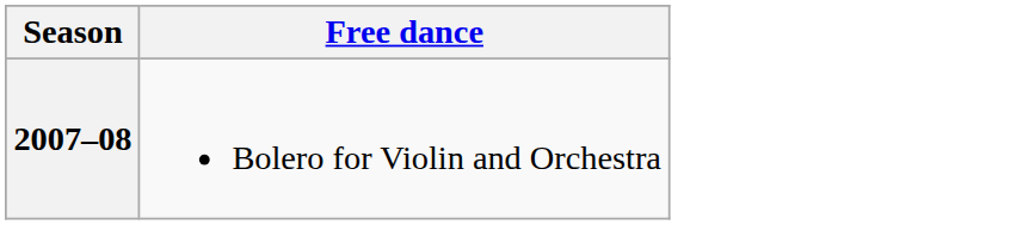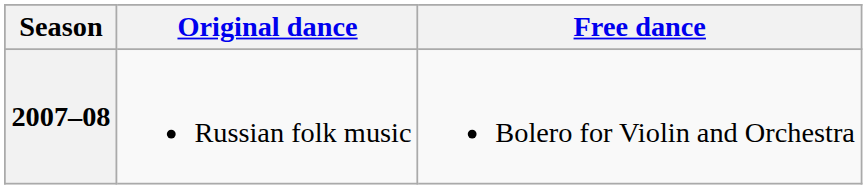+ column: Original dance | Russian folk music
